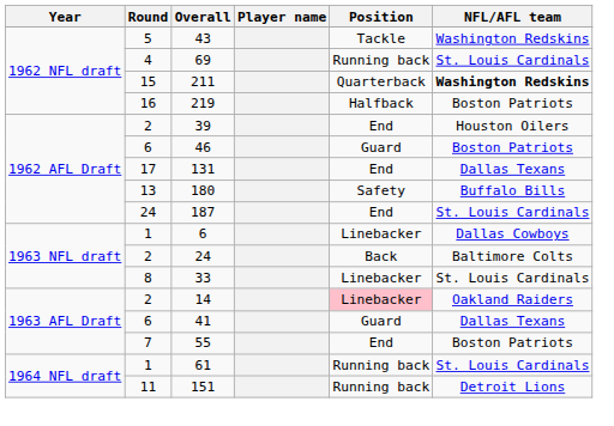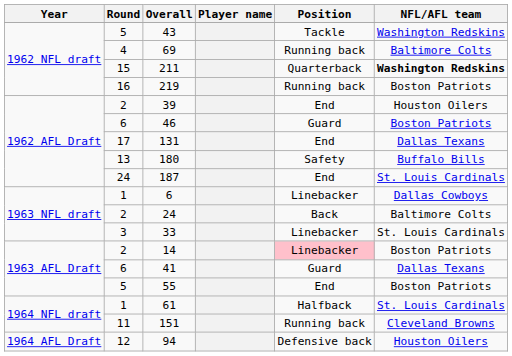69 | NFL/AFL team: St. Louis Cardinals -> Baltimore Colts
219 | Position: Halfback -> Running back
33 | Round: 8 -> 3
14 | NFL/AFL team: Oakland Raiders -> Boston Patriots
55 | Round: 7 -> 5
61 | Position: Running back -> Halfback
151 | NFL/AFL team: Detroit Lions -> Cleveland Browns
+ row: 1964 AFL Draft | 12 | 94 | Defensive back | Houston Oilers
